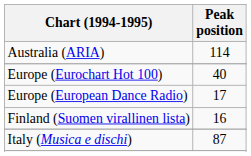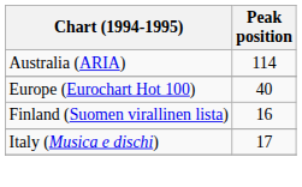- row: Europe (European Dance Radio) | 17
Italy (Musica e dischi) | Peak position: 87 -> 17
